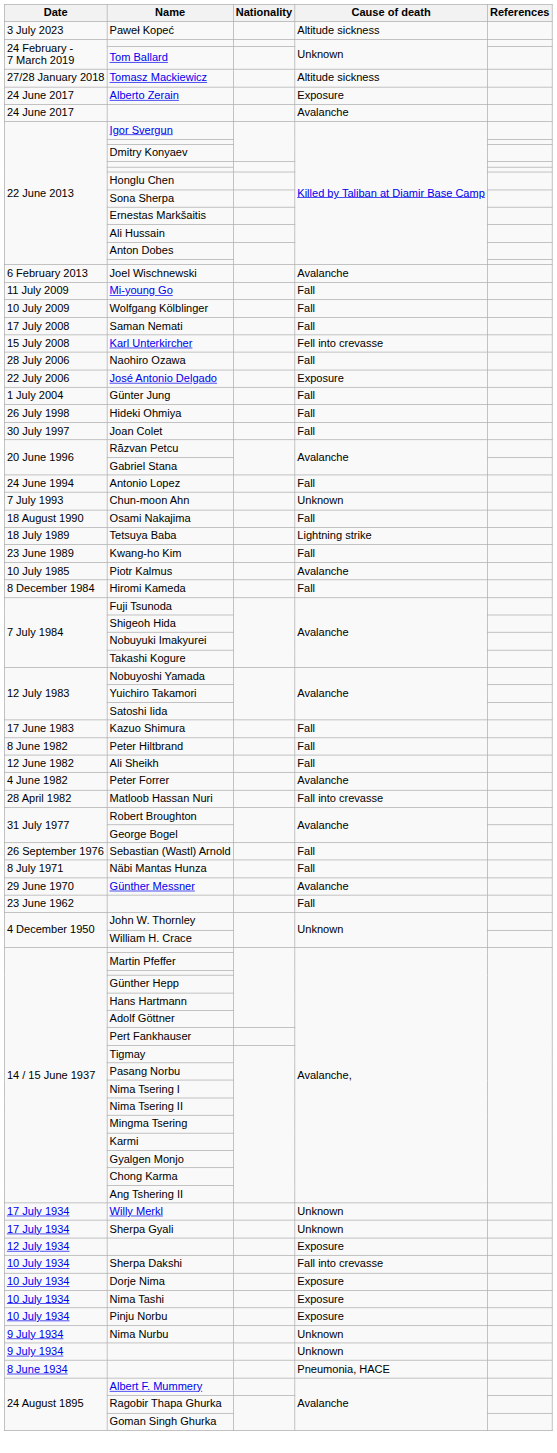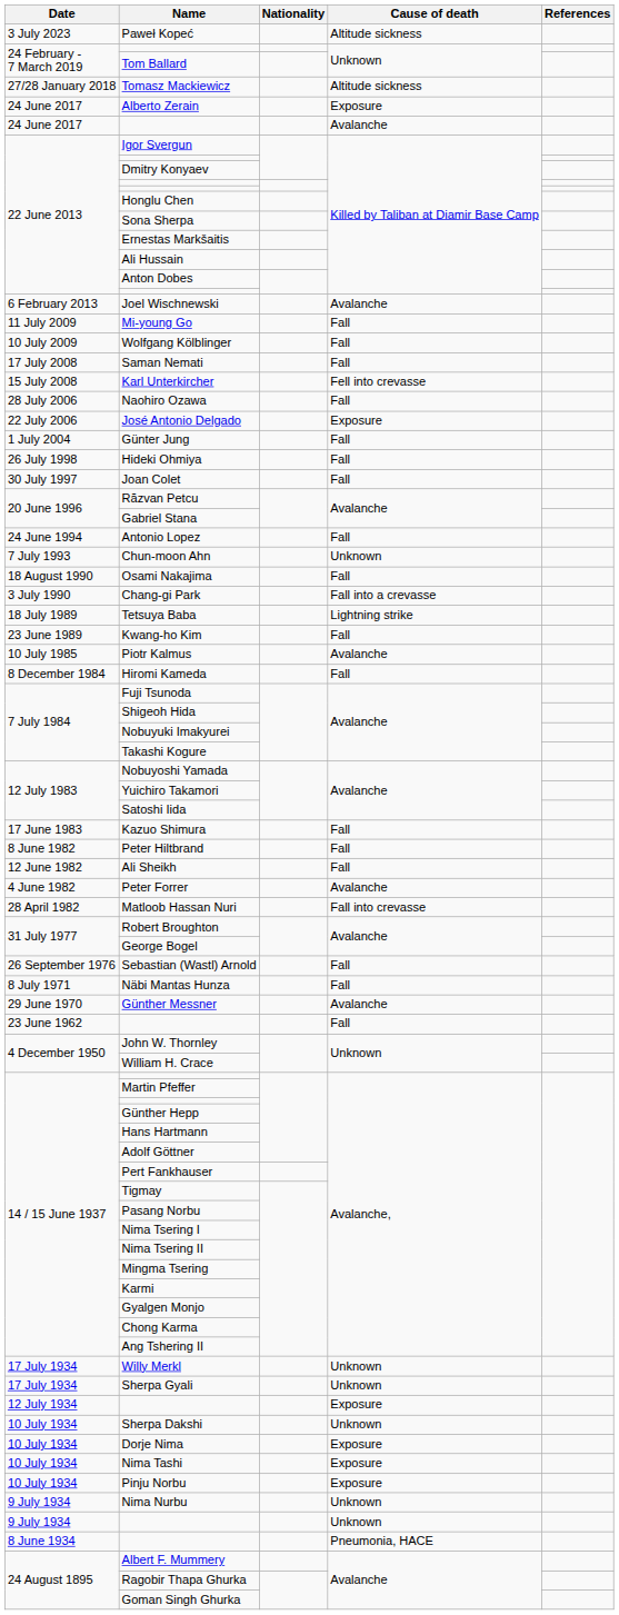+ row: 3 July 1990 | Chang-gi Park | Fall into a crevasse
Sherpa Dakshi | Cause of death: Fall into crevasse -> Unknown
